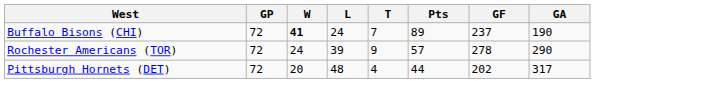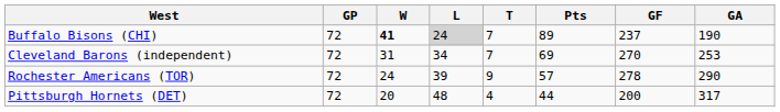Buffalo Bisons (CHI) | L: no background -> lightgrey background
+ row: Cleveland Barons (independent) | 72 | 31 | 34 | 7 | 69 | 270 | 253
Pittsburgh Hornets (DET) | GF: 202 -> 200
